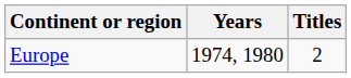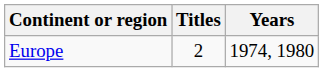columns swapped: Titles <-> Years
